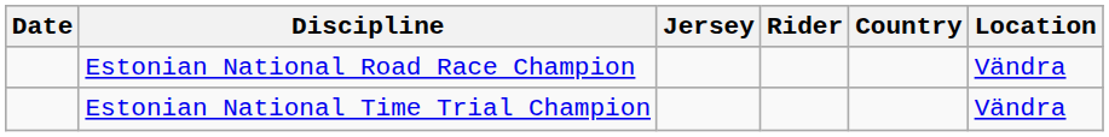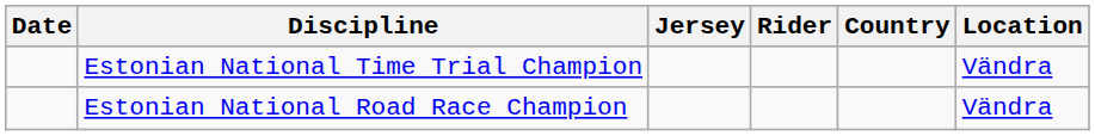rows swapped: Estonian National Time Trial Champion <-> Estonian National Road Race Champion
